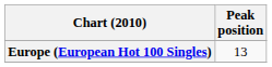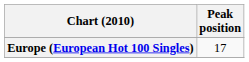Europe (European Hot 100 Singles) | Peak position: 13 -> 17
